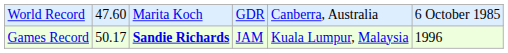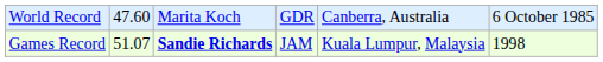Games Record | column 2: 50.17 -> 51.07
Games Record | column 6: 1996 -> 1998
